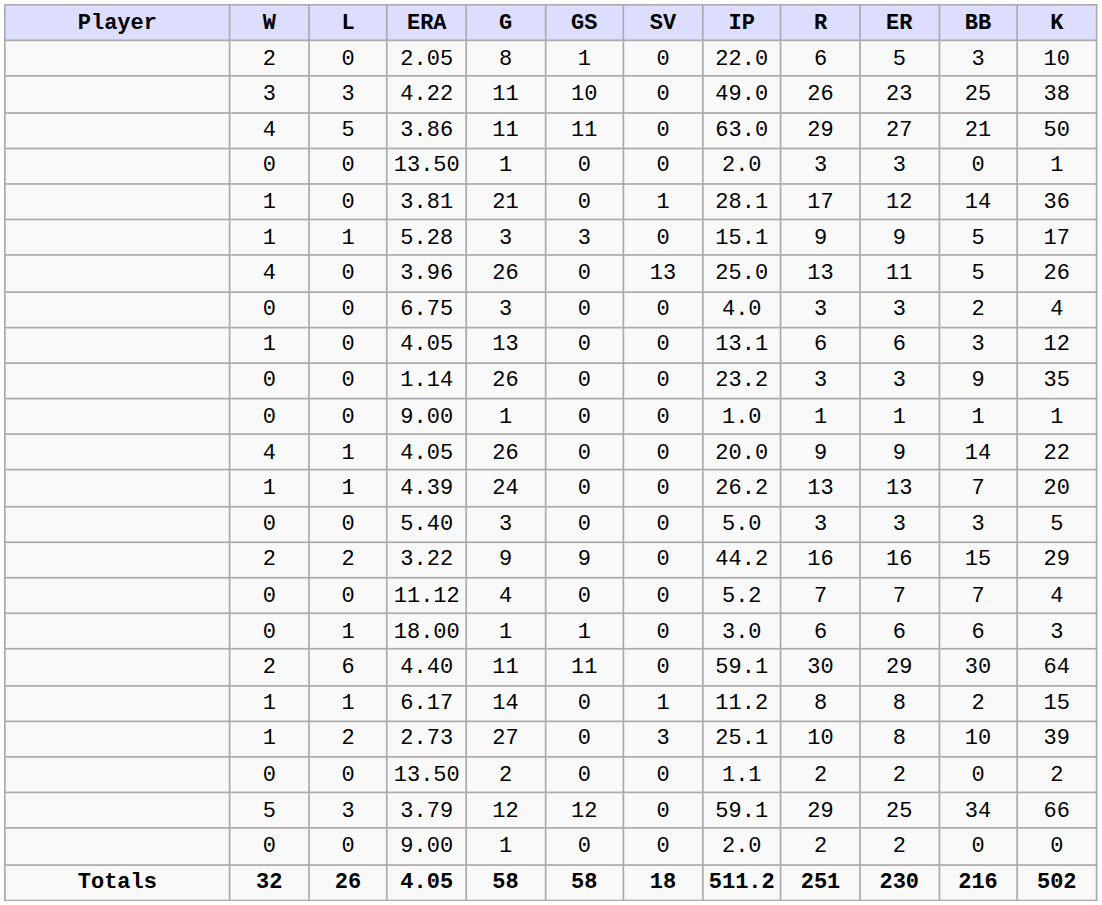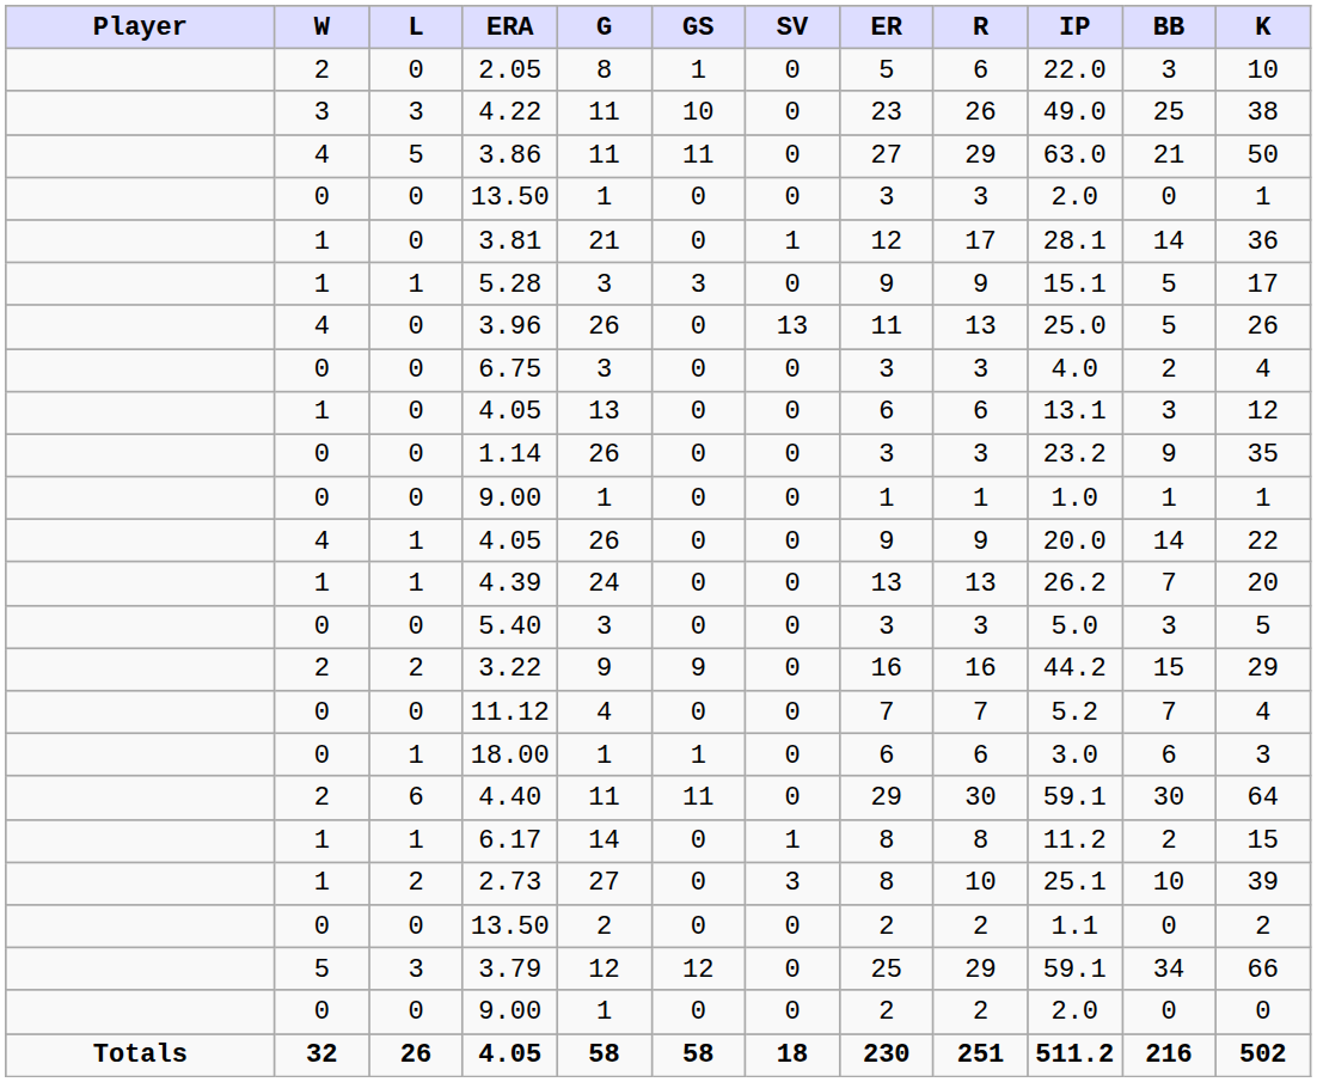columns swapped: IP <-> ER
